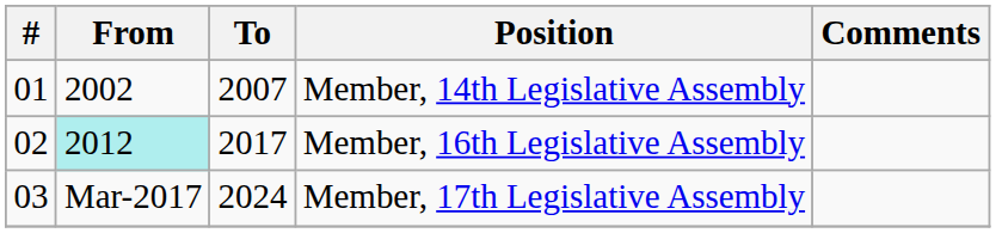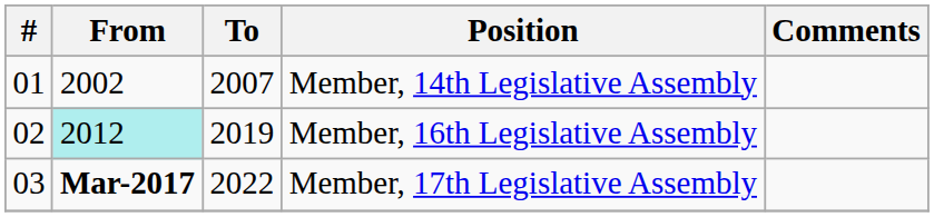Member, 16th Legislative Assembly | To: 2017 -> 2019
Member, 17th Legislative Assembly | From: normal -> bold
Member, 17th Legislative Assembly | To: 2024 -> 2022
